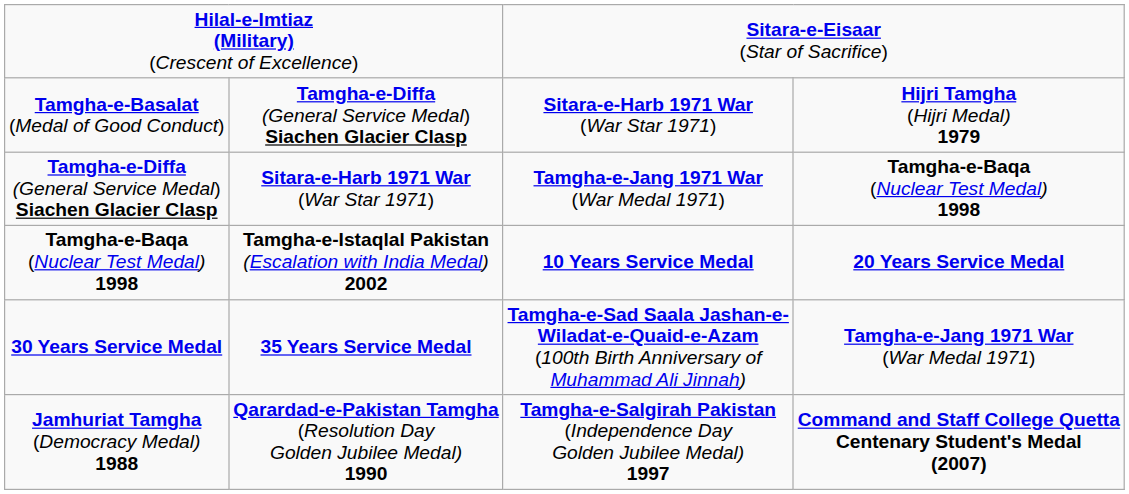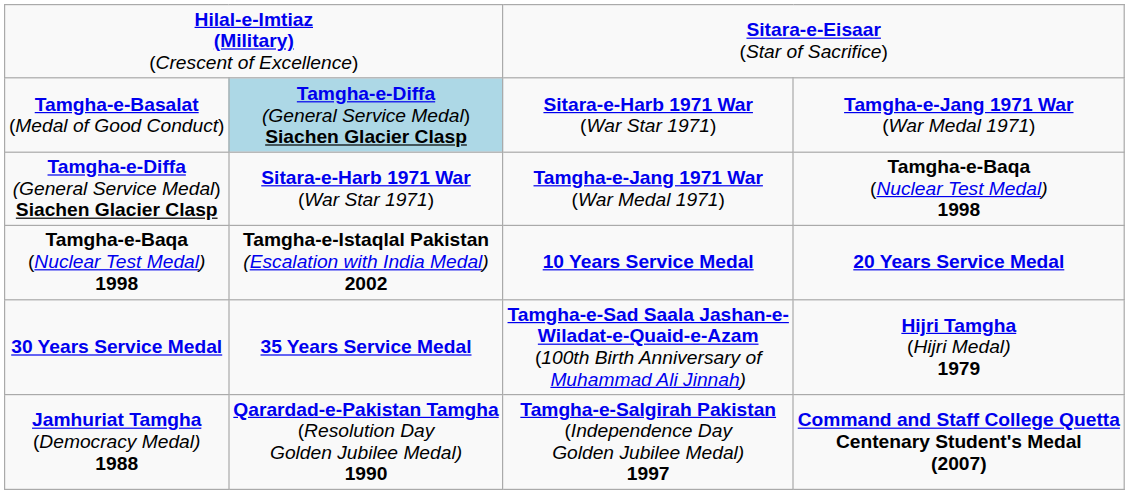Tamgha-e-Basalat (Medal of Good Conduct) | column 2: no background -> lightblue background
Tamgha-e-Basalat (Medal of Good Conduct) | column 4: Hijri Tamgha (Hijri Medal) 1979 -> Tamgha-e-Jang 1971 War (War Medal 1971)
30 Years Service Medal | column 4: Tamgha-e-Jang 1971 War (War Medal 1971) -> Hijri Tamgha (Hijri Medal) 1979
